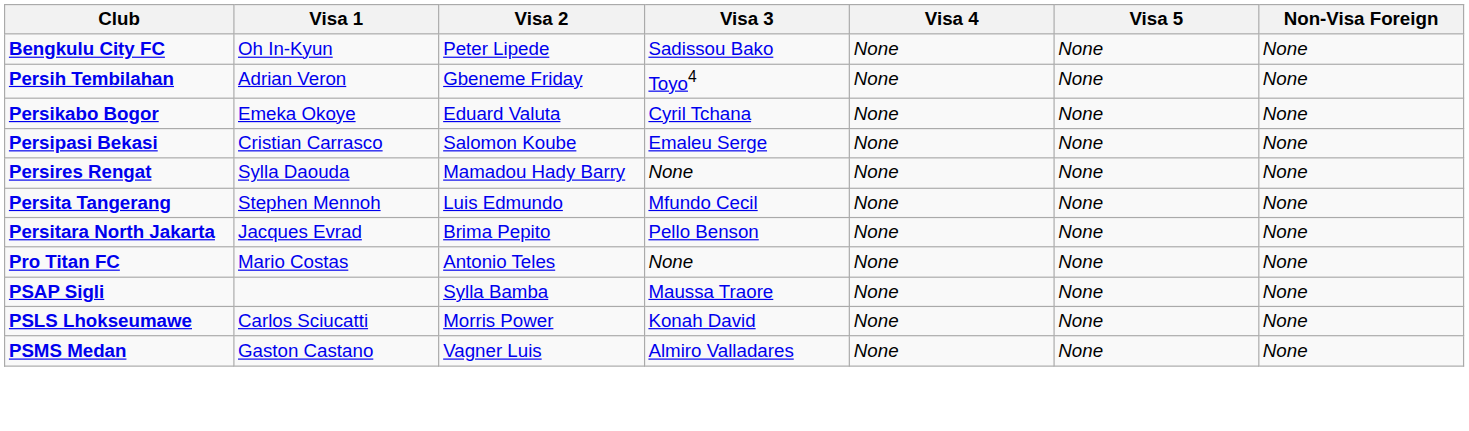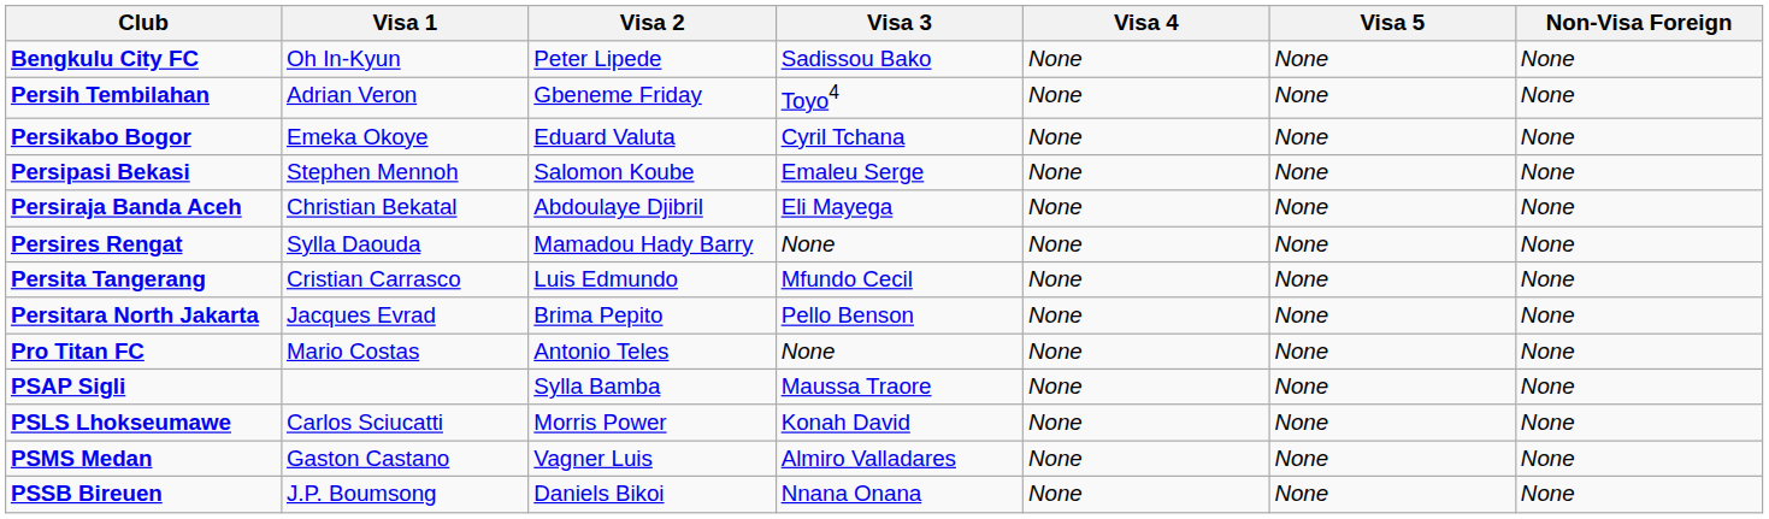Persipasi Bekasi | Visa 1: Cristian Carrasco -> Stephen Mennoh
+ row: Persiraja Banda Aceh | Christian Bekatal | Abdoulaye Djibril | Eli Mayega | None | None | None
Persita Tangerang | Visa 1: Stephen Mennoh -> Cristian Carrasco
+ row: PSSB Bireuen | J.P. Boumsong | Daniels Bikoi | Nnana Onana | None | None | None
